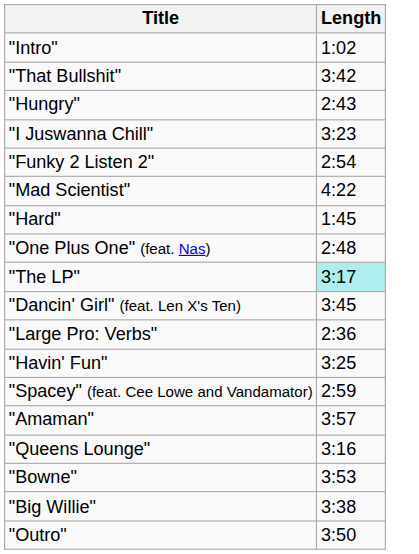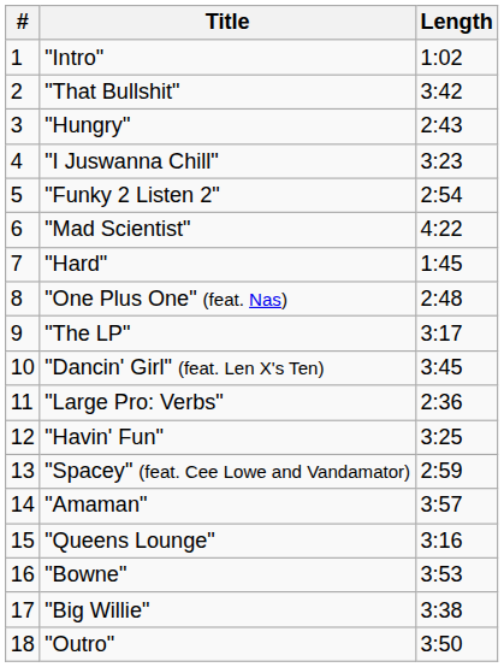+ column: # | 1 | 2 | 3 | 4 | 5 | 6 | 7 | 8 | 9 | 10 | 11 | 12 | 13 | 14 | 15 | 16 | 17 | 18
"The LP" | Length: paleturquoise background -> no background
